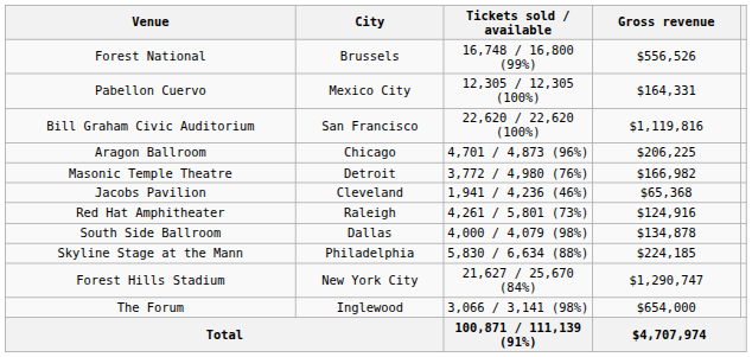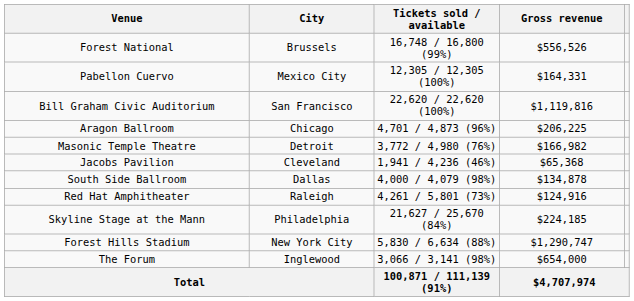rows swapped: South Side Ballroom <-> Red Hat Amphitheater
Skyline Stage at the Mann | Tickets sold / available: 5,830 / 6,634 (88%) -> 21,627 / 25,670 (84%)
Forest Hills Stadium | Tickets sold / available: 21,627 / 25,670 (84%) -> 5,830 / 6,634 (88%)
